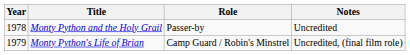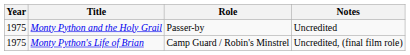Monty Python and the Holy Grail | Year: 1978 -> 1975
Monty Python's Life of Brian | Year: 1979 -> 1975
